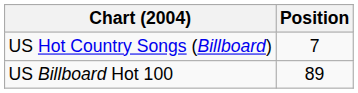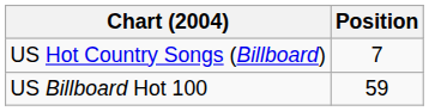US Billboard Hot 100 | Position: 89 -> 59
